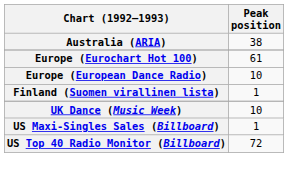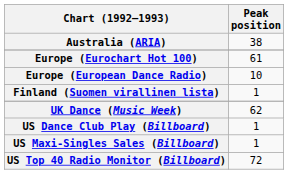UK Dance (Music Week) | Peak position: 10 -> 62
+ row: US Dance Club Play (Billboard) | 1
